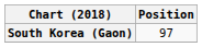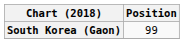South Korea (Gaon) | Position: 97 -> 99
